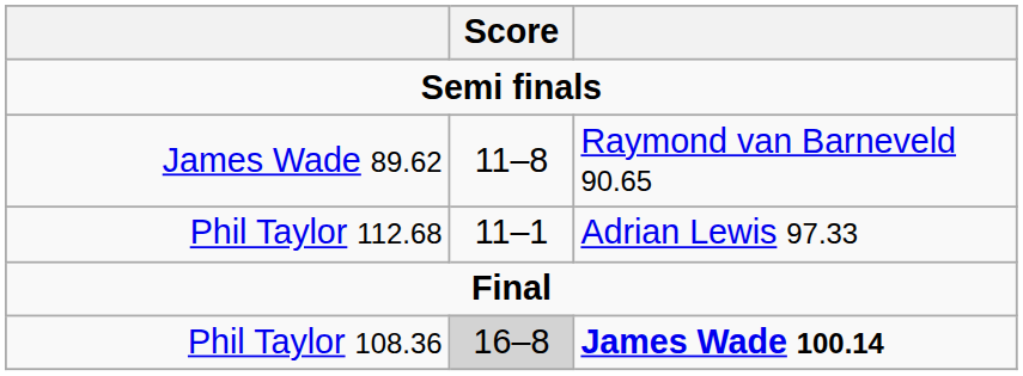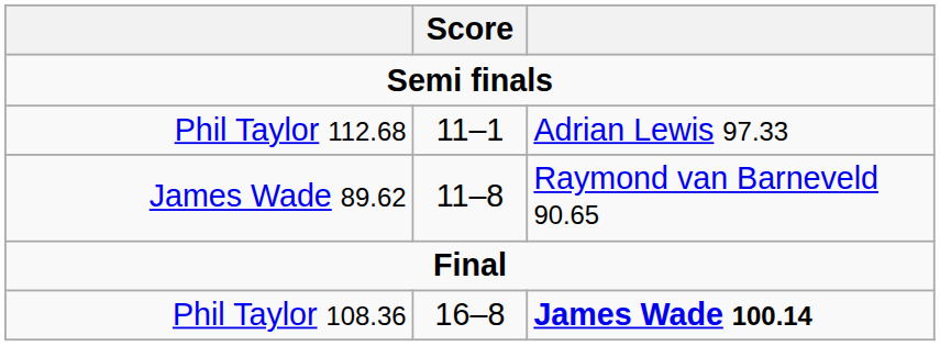rows swapped: Phil Taylor 112.68 <-> James Wade 89.62
Phil Taylor 108.36 | Score: lightgrey background -> no background
